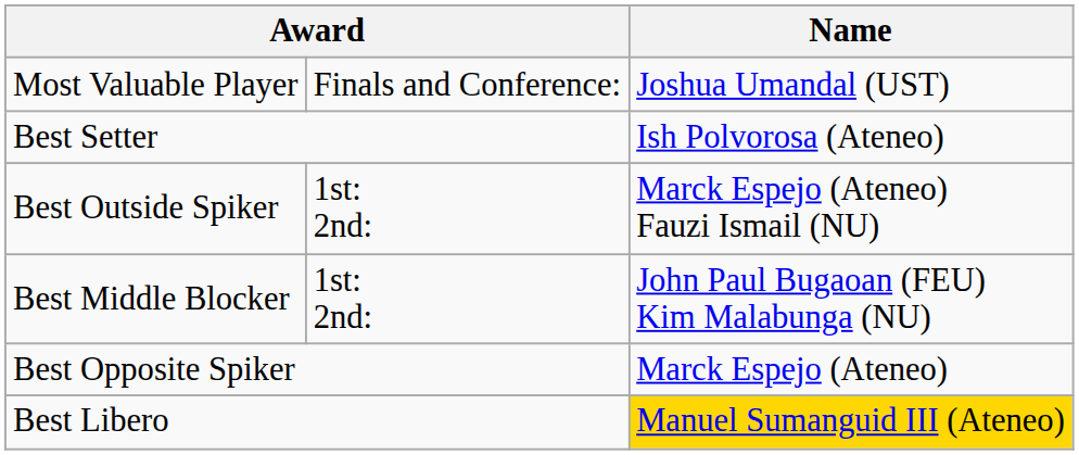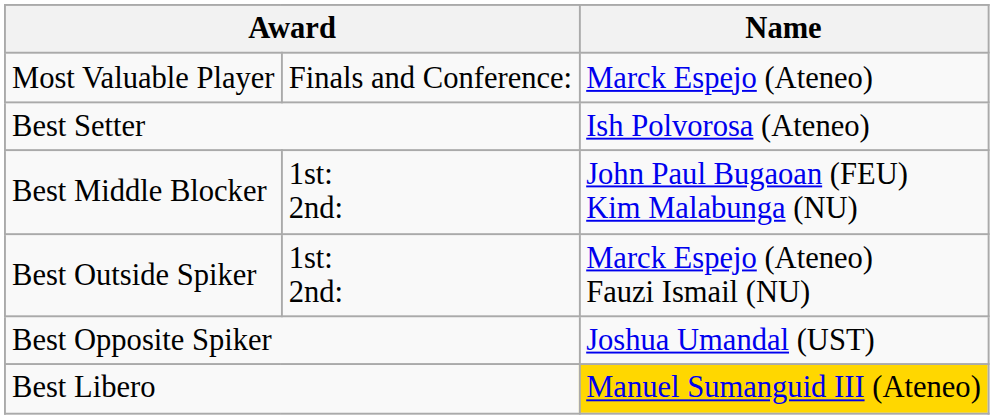Most Valuable Player | Name: Joshua Umandal (UST) -> Marck Espejo (Ateneo)
rows swapped: Best Outside Spiker <-> Best Middle Blocker
Best Opposite Spiker | Name: Marck Espejo (Ateneo) -> Joshua Umandal (UST)
